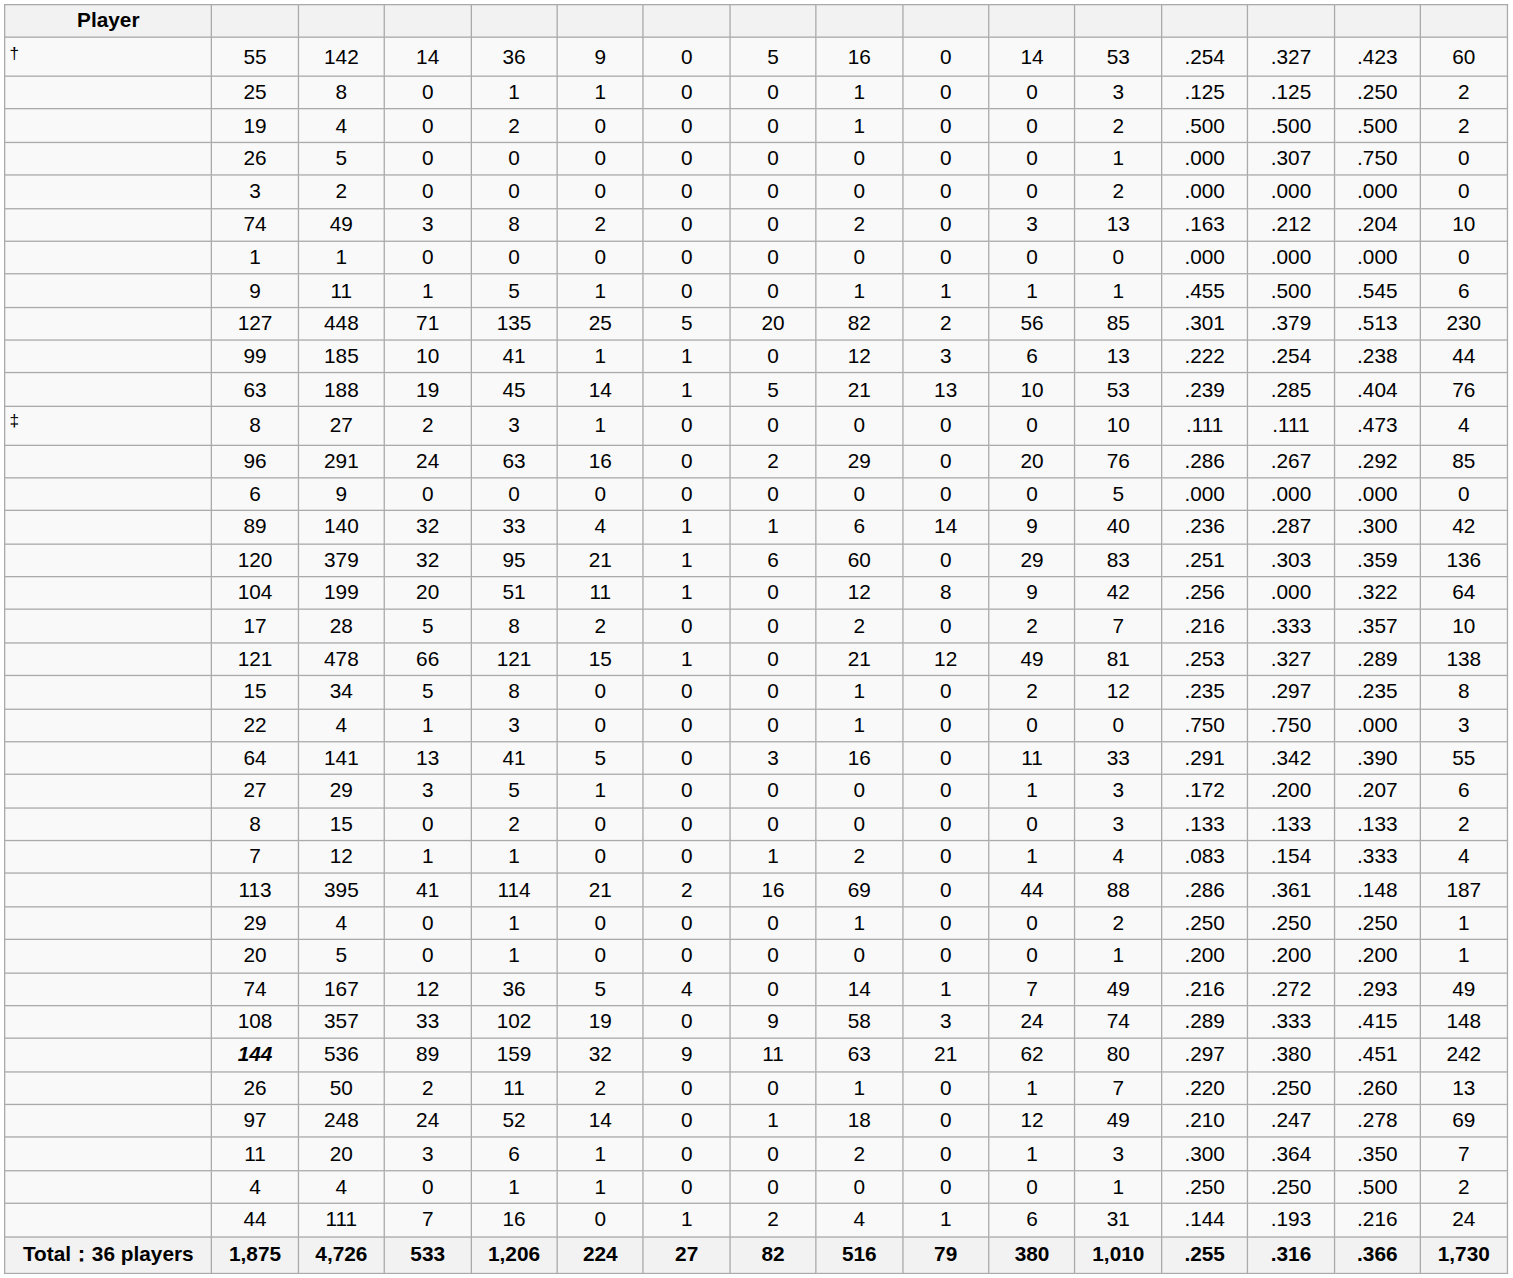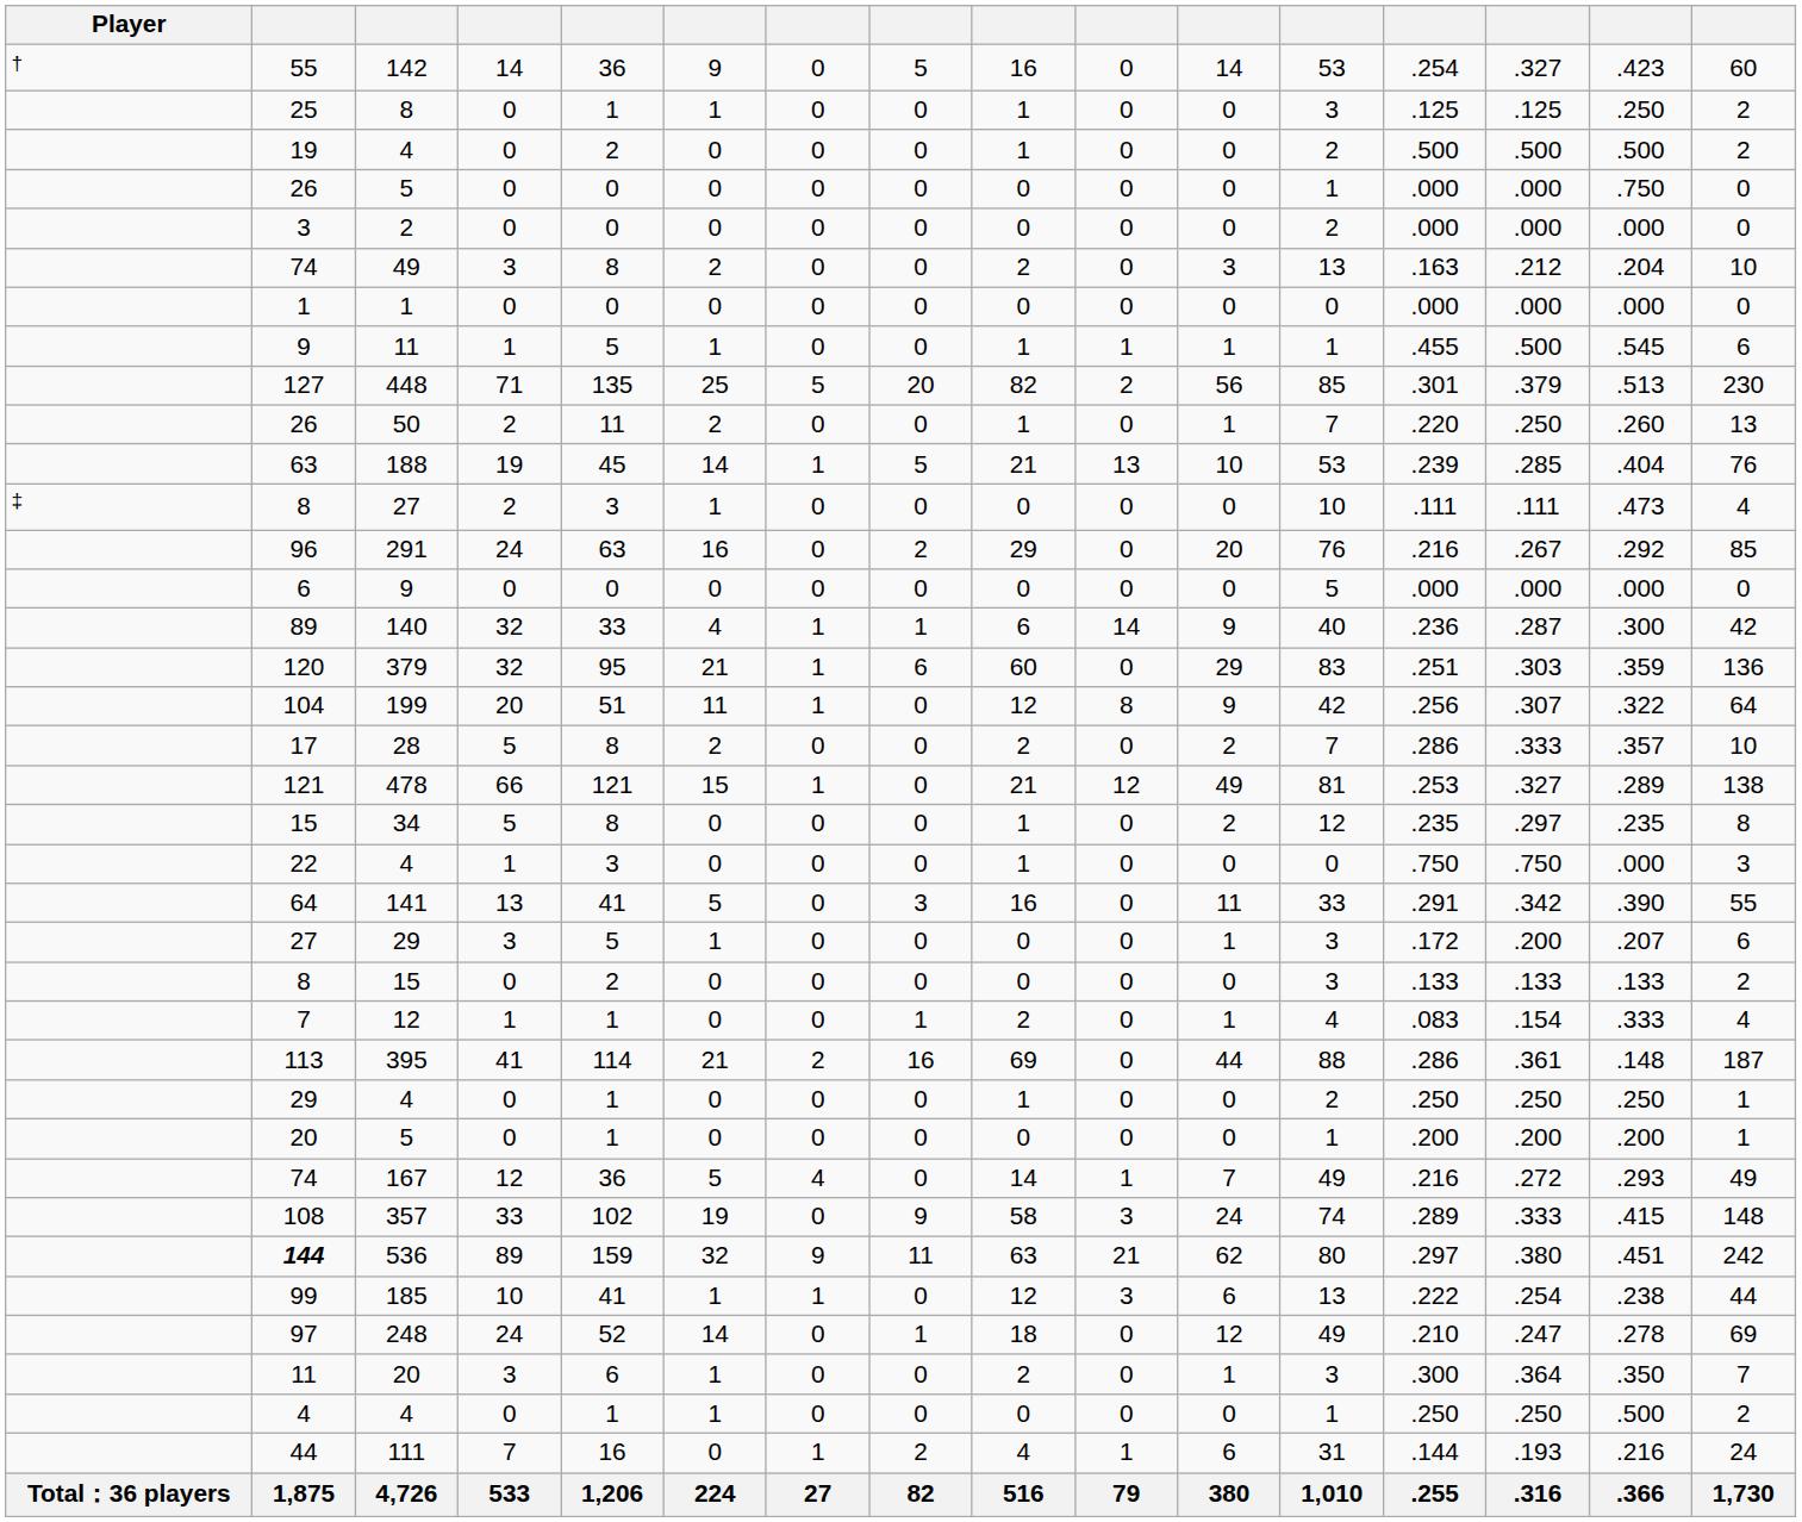26 / 5 | column 14: .307 -> .000
rows swapped: 99 <-> 26 / 50
96 | column 13: .286 -> .216
104 | column 14: .000 -> .307
17 | column 13: .216 -> .286
